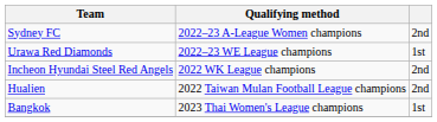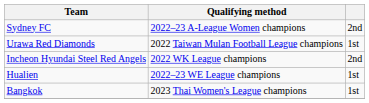Urawa Red Diamonds | Qualifying method: 2022–23 WE League champions -> 2022 Taiwan Mulan Football League champions
Hualien | Qualifying method: 2022 Taiwan Mulan Football League champions -> 2022–23 WE League champions
Hualien | column 3: 2nd -> 1st
